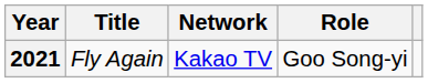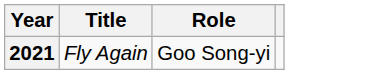- column: Network | Kakao TV
